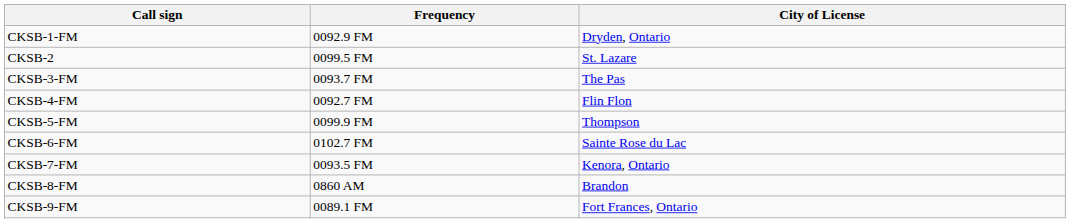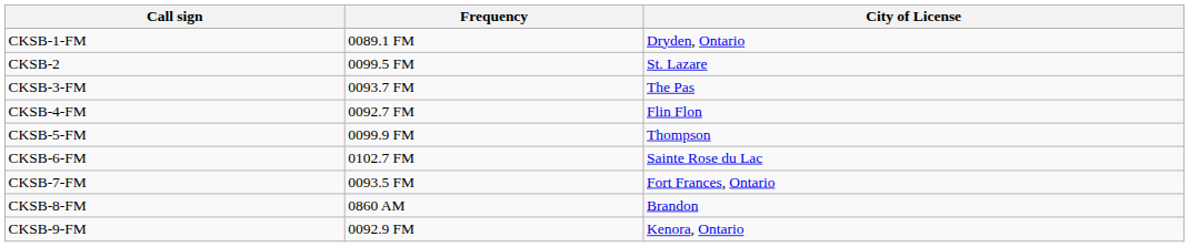CKSB-1-FM | Frequency: 0092.9 FM -> 0089.1 FM
CKSB-7-FM | City of License: Kenora, Ontario -> Fort Frances, Ontario
CKSB-9-FM | Frequency: 0089.1 FM -> 0092.9 FM
CKSB-9-FM | City of License: Fort Frances, Ontario -> Kenora, Ontario
